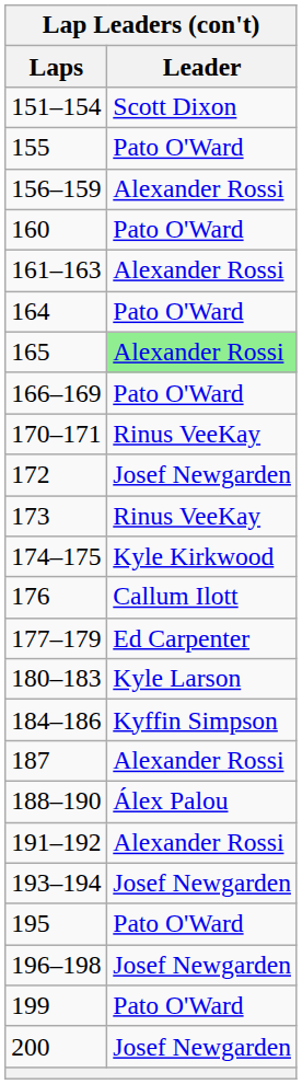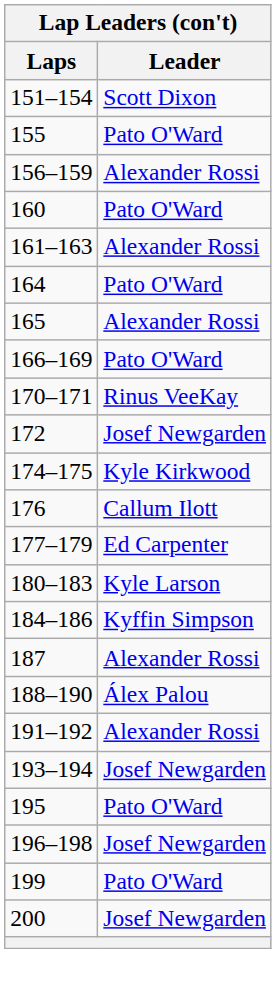165 | Leader: lightgreen background -> no background
- row: 173 | Rinus VeeKay
